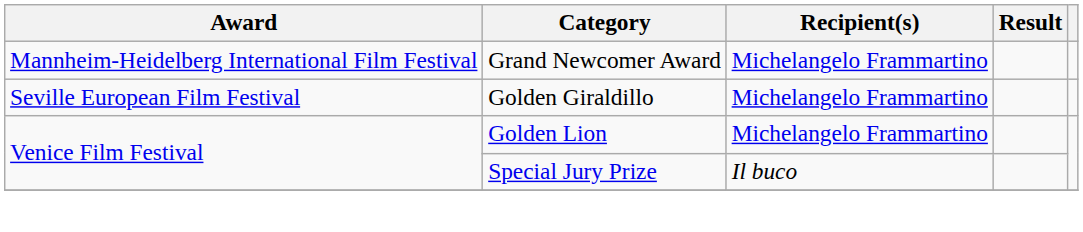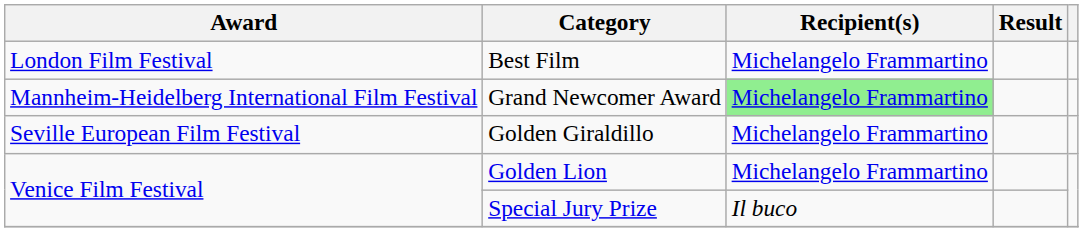+ row: London Film Festival | Best Film | Michelangelo Frammartino
Grand Newcomer Award | Recipient(s): no background -> lightgreen background
